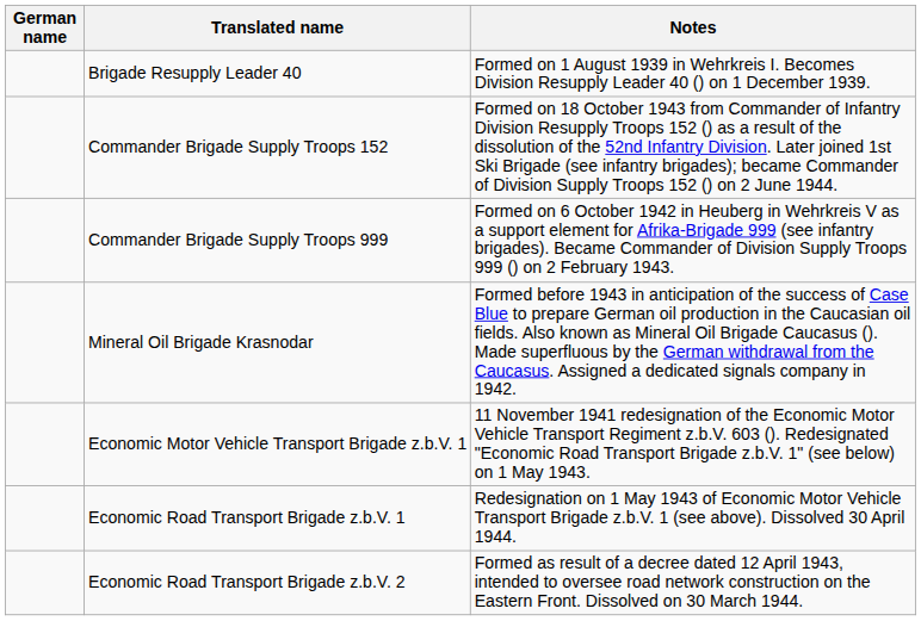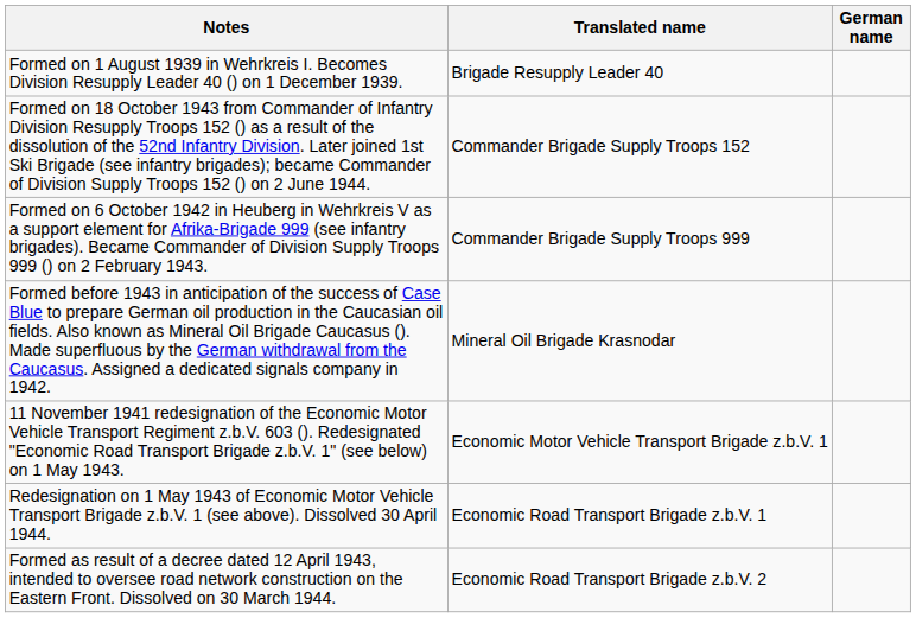columns swapped: German name <-> Notes
